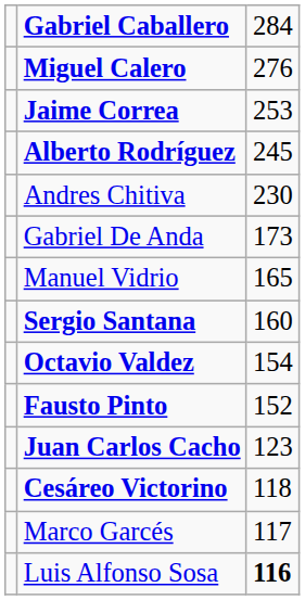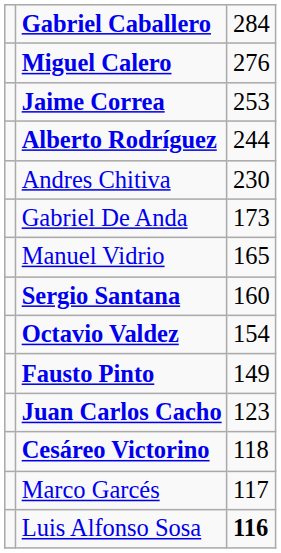Alberto Rodríguez | column 3: 245 -> 244
Fausto Pinto | column 3: 152 -> 149
